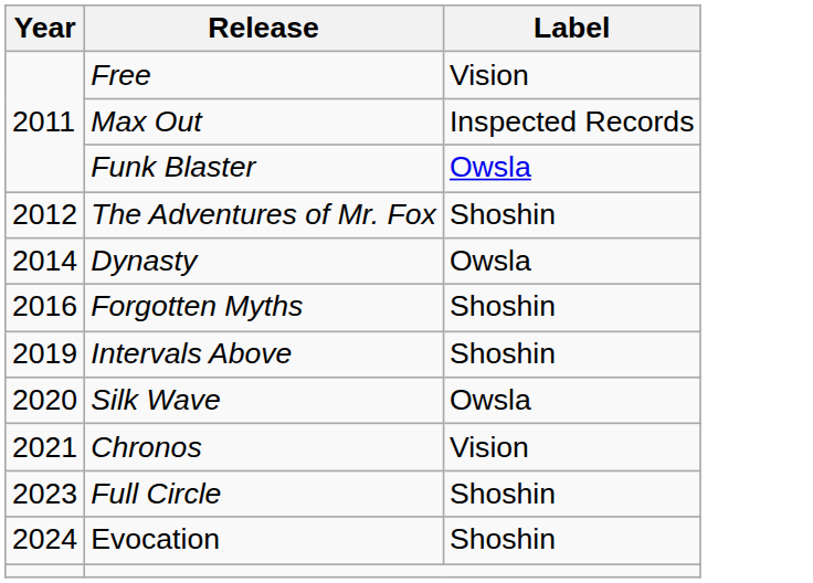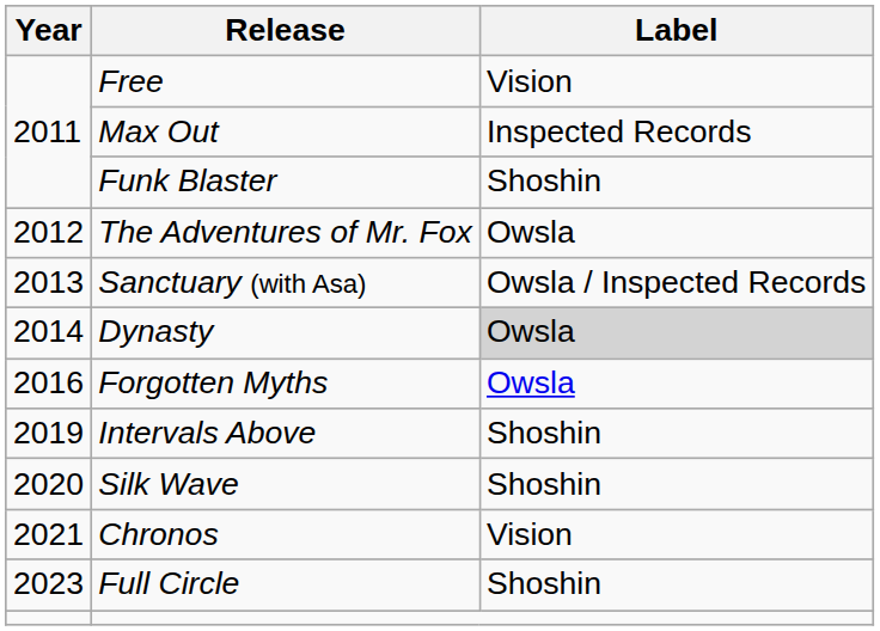Funk Blaster | Label: Owsla -> Shoshin
The Adventures of Mr. Fox | Label: Shoshin -> Owsla
+ row: 2013 | Sanctuary (with Asa) | Owsla / Inspected Records
Dynasty | Label: no background -> lightgrey background
Forgotten Myths | Label: Shoshin -> Owsla
Silk Wave | Label: Owsla -> Shoshin
- row: 2024 | Evocation | Shoshin
